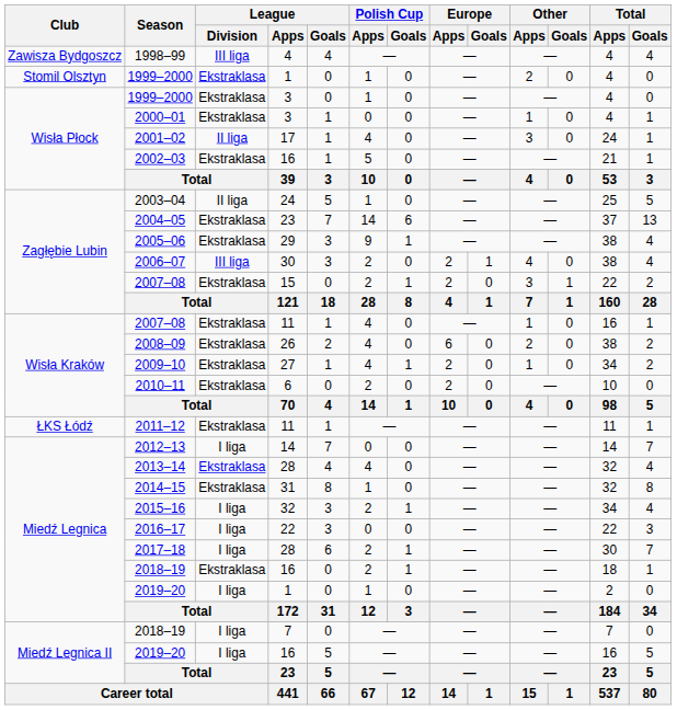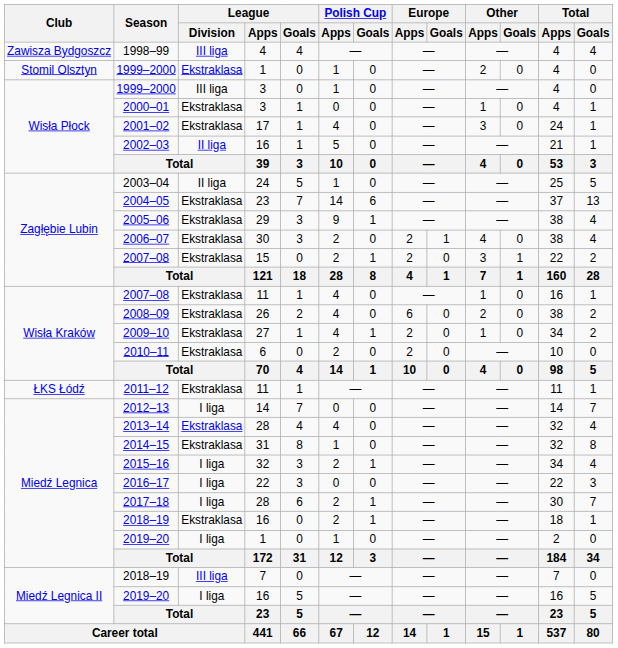1999–2000 / 3 | League / Division: Ekstraklasa -> III liga
2001–02 | League / Division: II liga -> Ekstraklasa
2002–03 | League / Division: Ekstraklasa -> II liga
2006–07 | League / Division: III liga -> Ekstraklasa
2018–19 / 7 | League / Division: I liga -> III liga
